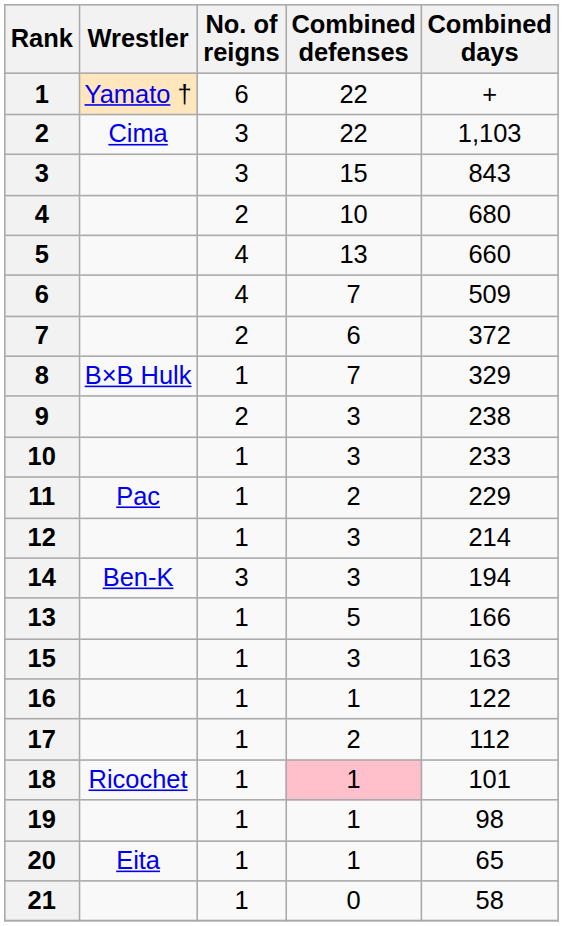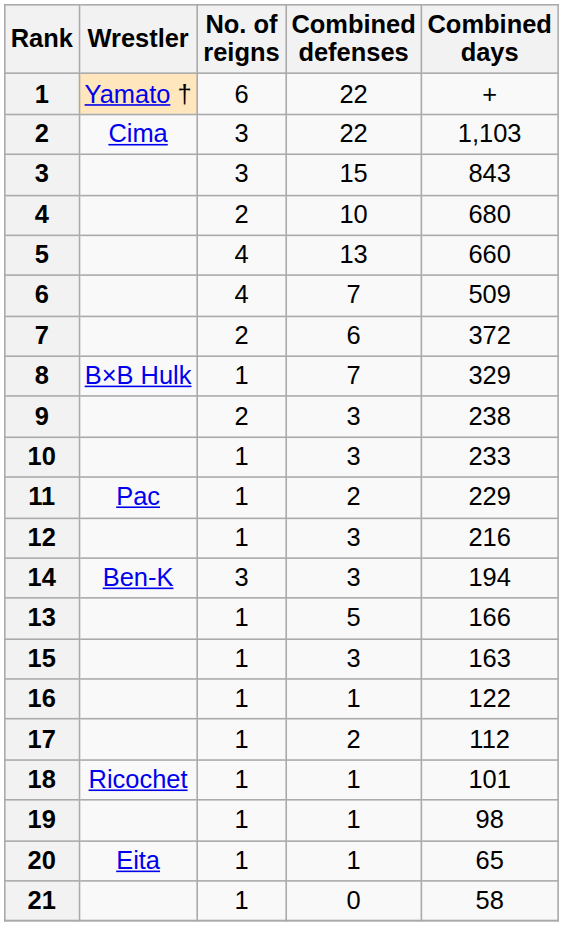12 | Combined days: 214 -> 216
18 | Combined defenses: pink background -> no background
